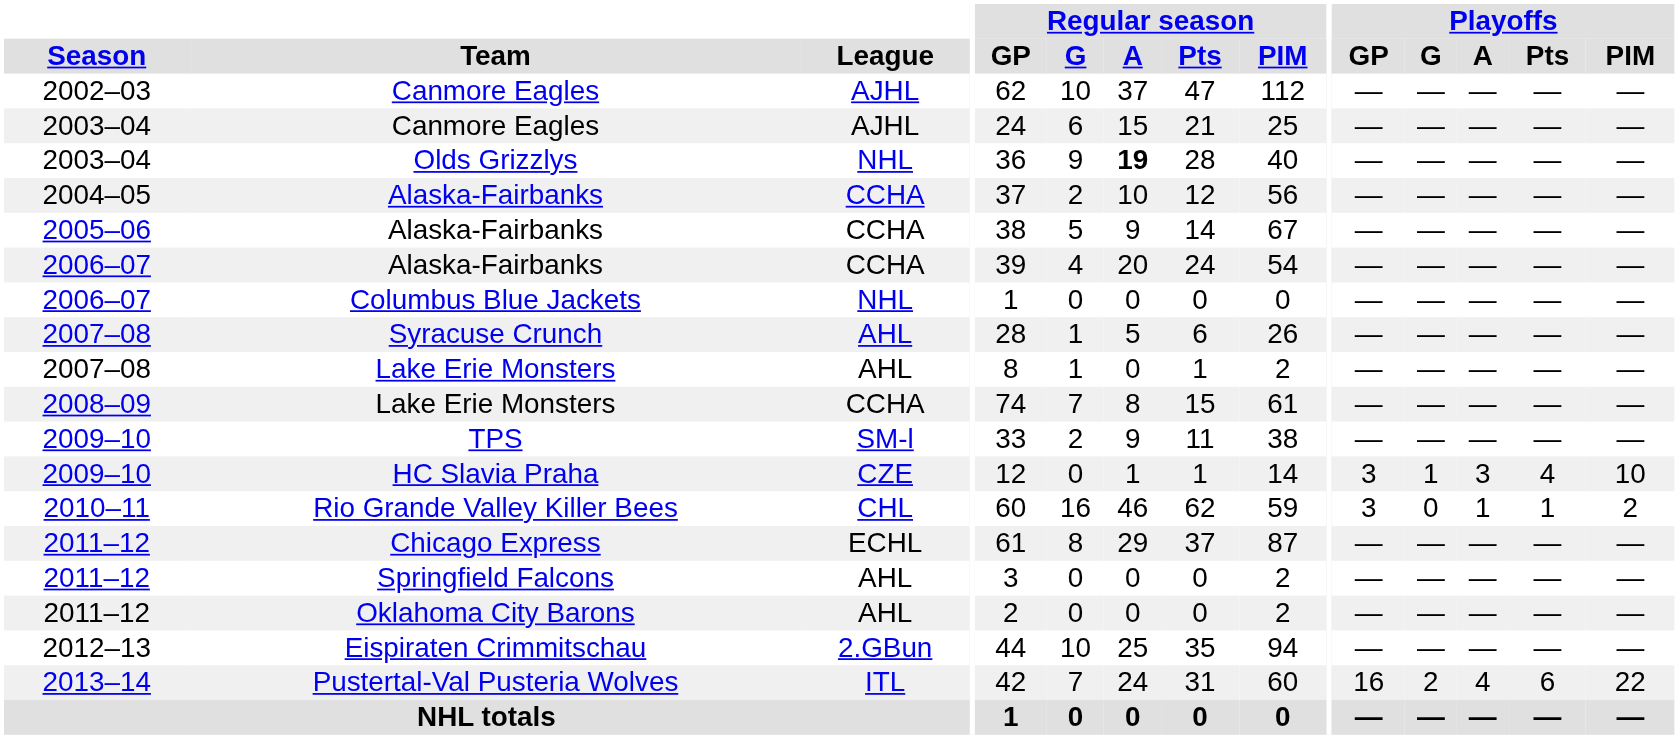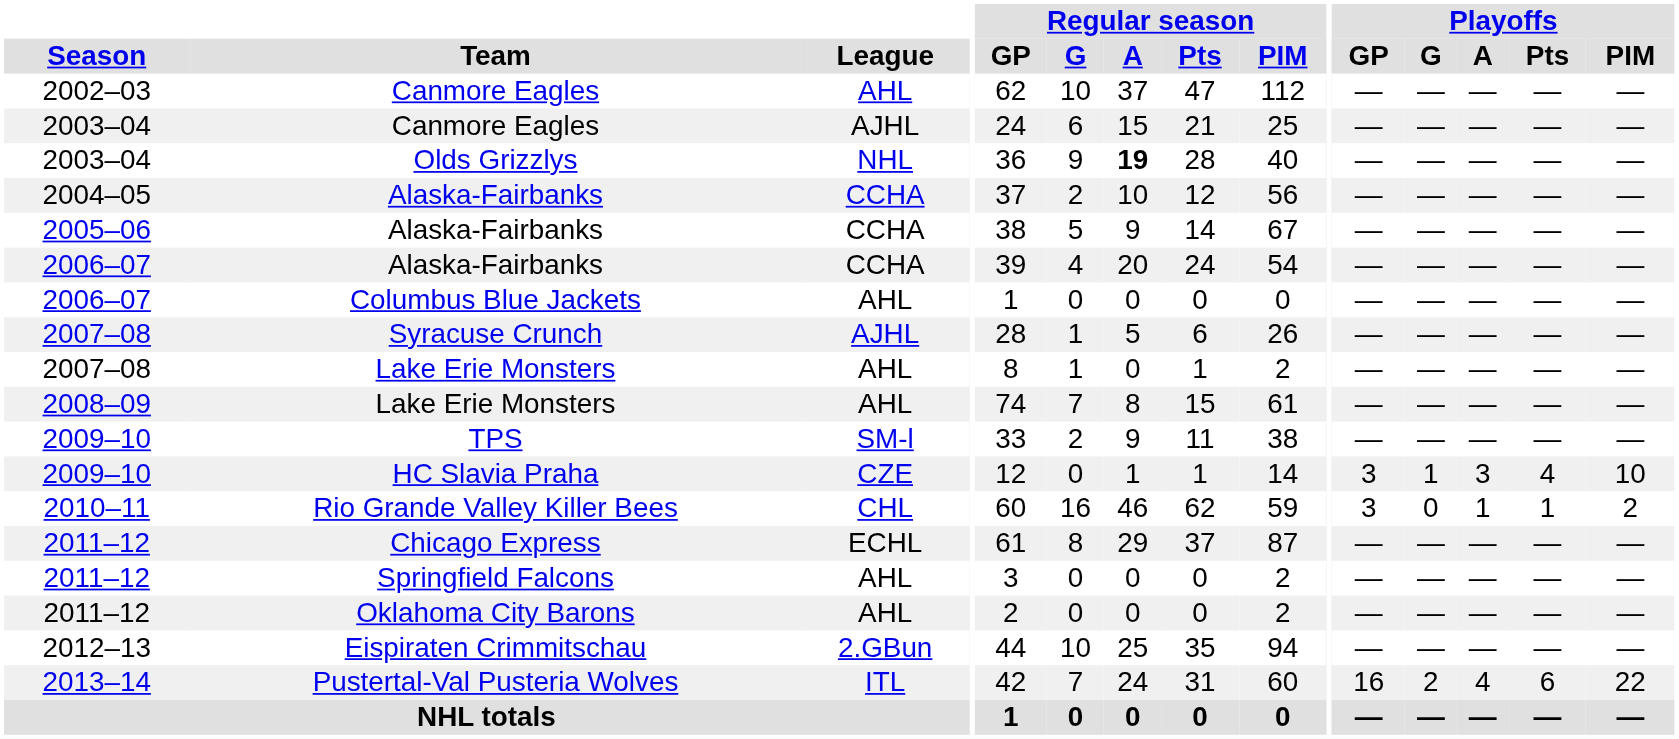2002–03 / Canmore Eagles | League: AJHL -> AHL
Columbus Blue Jackets | League: NHL -> AHL
Syracuse Crunch | League: AHL -> AJHL
2008–09 / Lake Erie Monsters | League: CCHA -> AHL
